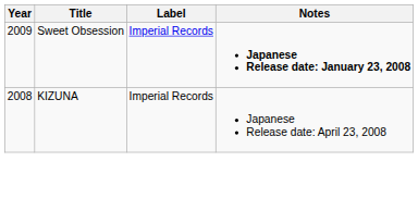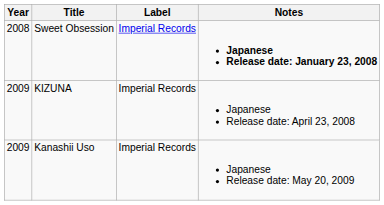Sweet Obsession | Year: 2009 -> 2008
KIZUNA | Year: 2008 -> 2009
+ row: 2009 | Kanashii Uso | Imperial Records | Japanese Release date: May 20, 2009
